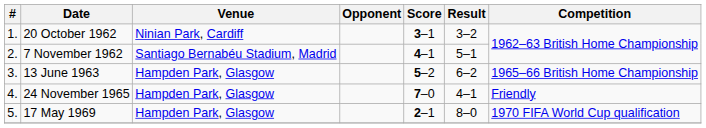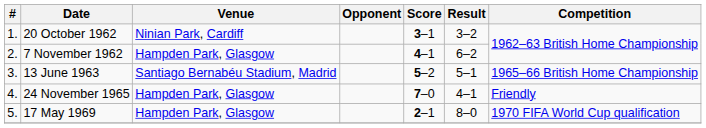7 November 1962 | Venue: Santiago Bernabéu Stadium, Madrid -> Hampden Park, Glasgow
7 November 1962 | Result: 5–1 -> 6–2
13 June 1963 | Venue: Hampden Park, Glasgow -> Santiago Bernabéu Stadium, Madrid
13 June 1963 | Result: 6–2 -> 5–1
